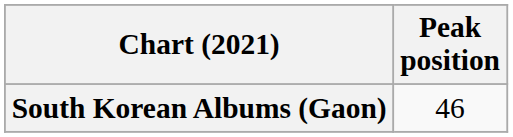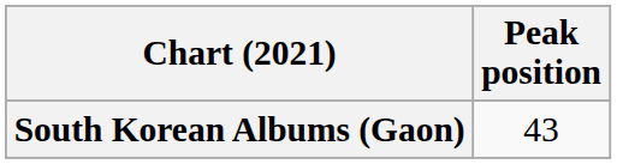South Korean Albums (Gaon) | Peak position: 46 -> 43
